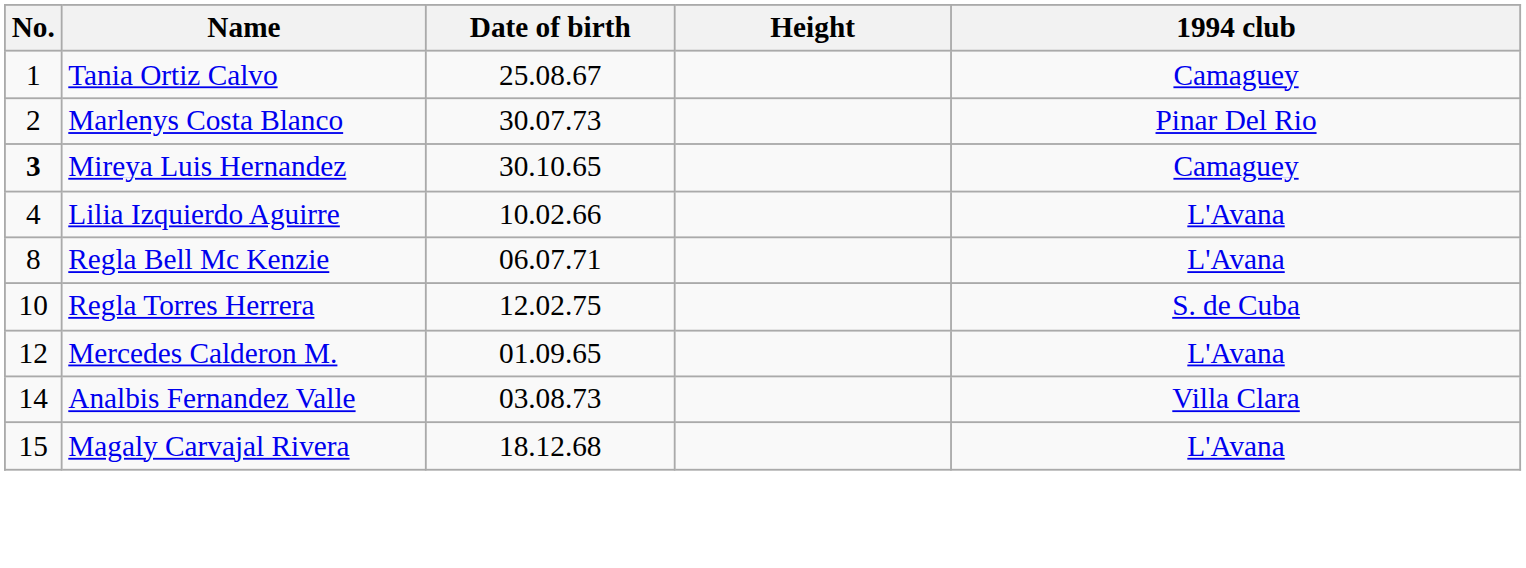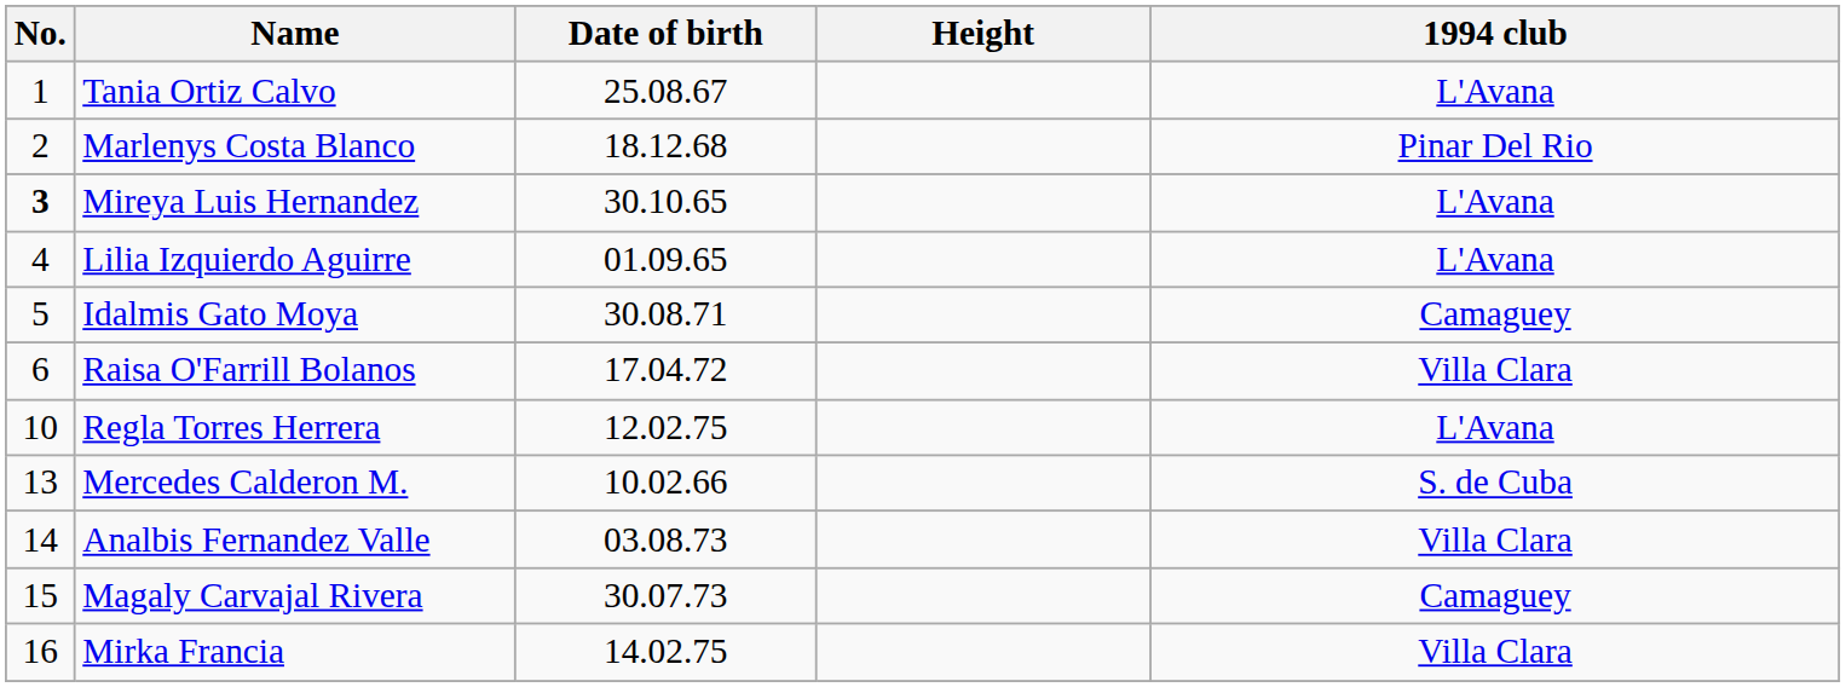Tania Ortiz Calvo | 1994 club: Camaguey -> L'Avana
Marlenys Costa Blanco | Date of birth: 30.07.73 -> 18.12.68
Mireya Luis Hernandez | 1994 club: Camaguey -> L'Avana
Lilia Izquierdo Aguirre | Date of birth: 10.02.66 -> 01.09.65
+ row: 5 | Idalmis Gato Moya | 30.08.71 | Camaguey
+ row: 6 | Raisa O'Farrill Bolanos | 17.04.72 | Villa Clara
- row: 8 | Regla Bell Mc Kenzie | 06.07.71 | L'Avana
Regla Torres Herrera | 1994 club: S. de Cuba -> L'Avana
Mercedes Calderon M. | No.: 12 -> 13
Mercedes Calderon M. | Date of birth: 01.09.65 -> 10.02.66
Mercedes Calderon M. | 1994 club: L'Avana -> S. de Cuba
Magaly Carvajal Rivera | Date of birth: 18.12.68 -> 30.07.73
Magaly Carvajal Rivera | 1994 club: L'Avana -> Camaguey
+ row: 16 | Mirka Francia | 14.02.75 | Villa Clara
